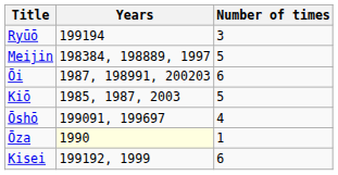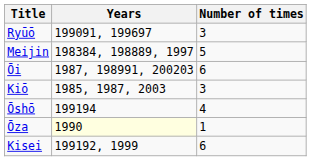Ryūō | Years: 199194 -> 199091, 199697
Kiō | Number of times: 5 -> 3
Ōshō | Years: 199091, 199697 -> 199194
